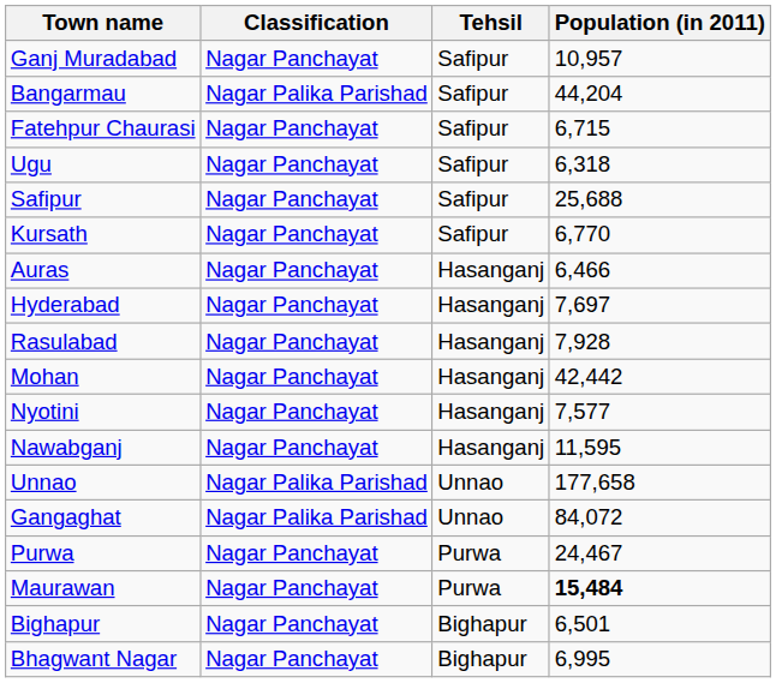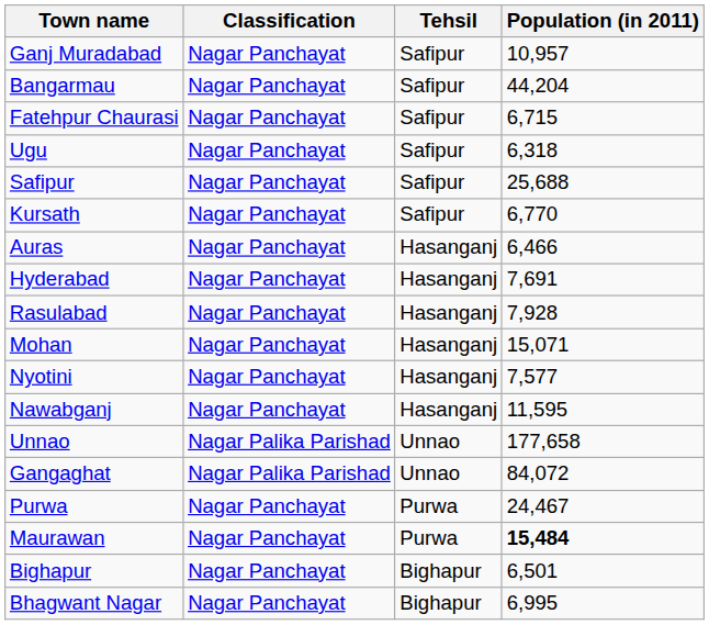Bangarmau | Classification: Nagar Palika Parishad -> Nagar Panchayat
Hyderabad | Population (in 2011): 7,697 -> 7,691
Mohan | Population (in 2011): 42,442 -> 15,071
